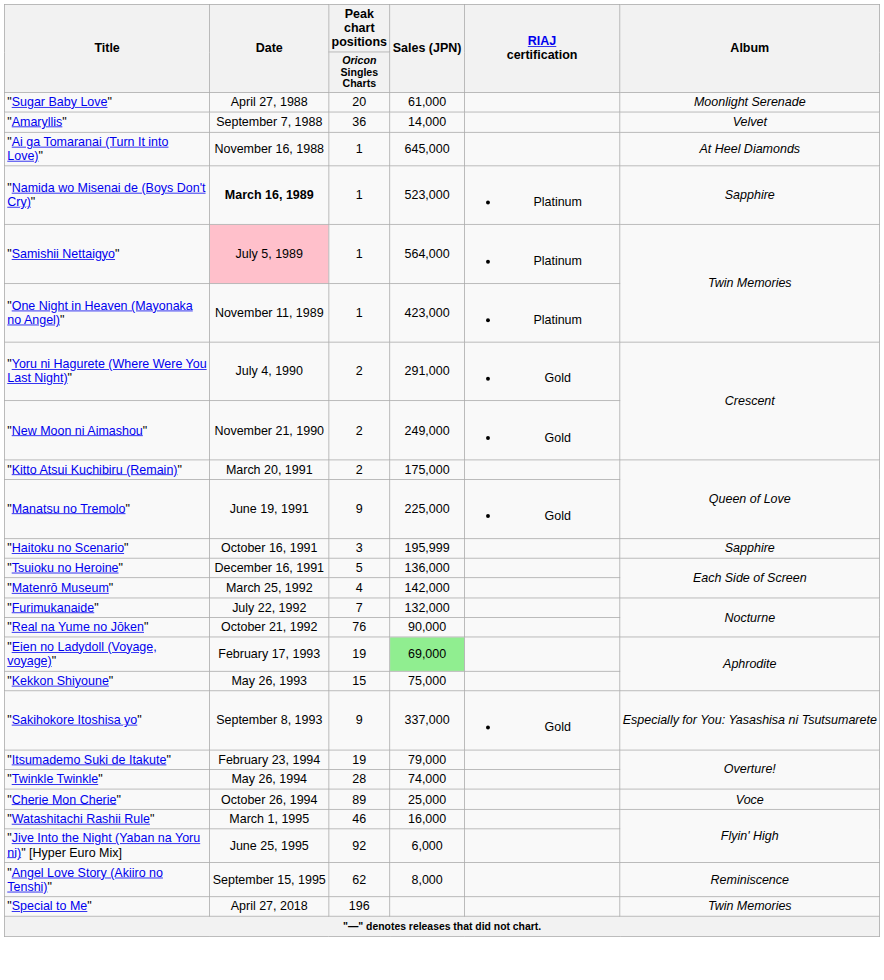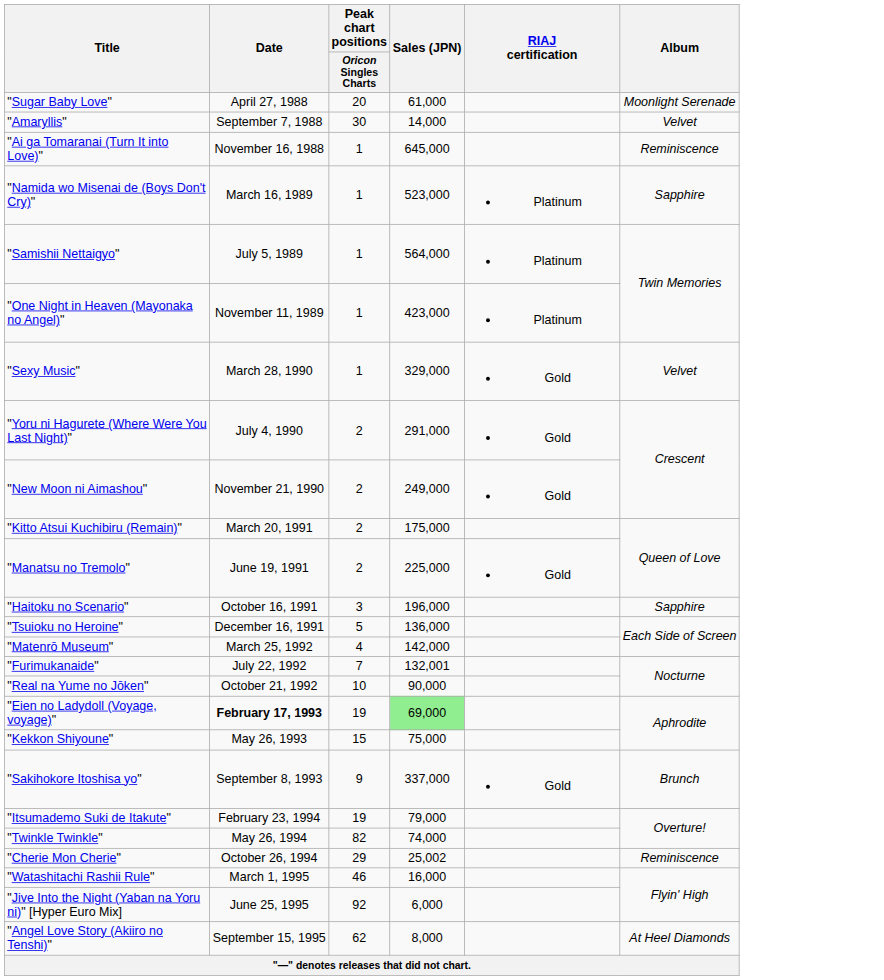"Amaryllis" | Peak chart positions / Oricon Singles Charts: 36 -> 30
"Ai ga Tomaranai (Turn It into Love)" | Album: At Heel Diamonds -> Reminiscence
"Namida wo Misenai de (Boys Don't Cry)" | Date: bold -> normal
"Samishii Nettaigyo" | Date: pink background -> no background
+ row: "Sexy Music" | March 28, 1990 | 1 | 329,000 | Gold | Velvet
"Manatsu no Tremolo" | Peak chart positions / Oricon Singles Charts: 9 -> 2
"Haitoku no Scenario" | Sales (JPN): 195,999 -> 196,000
"Furimukanaide" | Sales (JPN): 132,000 -> 132,001
"Real na Yume no Jōken" | Peak chart positions / Oricon Singles Charts: 76 -> 10
"Eien no Ladydoll (Voyage, voyage)" | Date: normal -> bold
"Sakihokore Itoshisa yo" | Album: Especially for You: Yasashisa ni Tsutsumarete -> Brunch
"Twinkle Twinkle" | Peak chart positions / Oricon Singles Charts: 28 -> 82
"Cherie Mon Cherie" | Peak chart positions / Oricon Singles Charts: 89 -> 29
"Cherie Mon Cherie" | Sales (JPN): 25,000 -> 25,002
"Cherie Mon Cherie" | Album: Voce -> Reminiscence
"Angel Love Story (Akiiro no Tenshi)" | Album: Reminiscence -> At Heel Diamonds
- row: "Special to Me" | April 27, 2018 | 196 | Twin Memories
